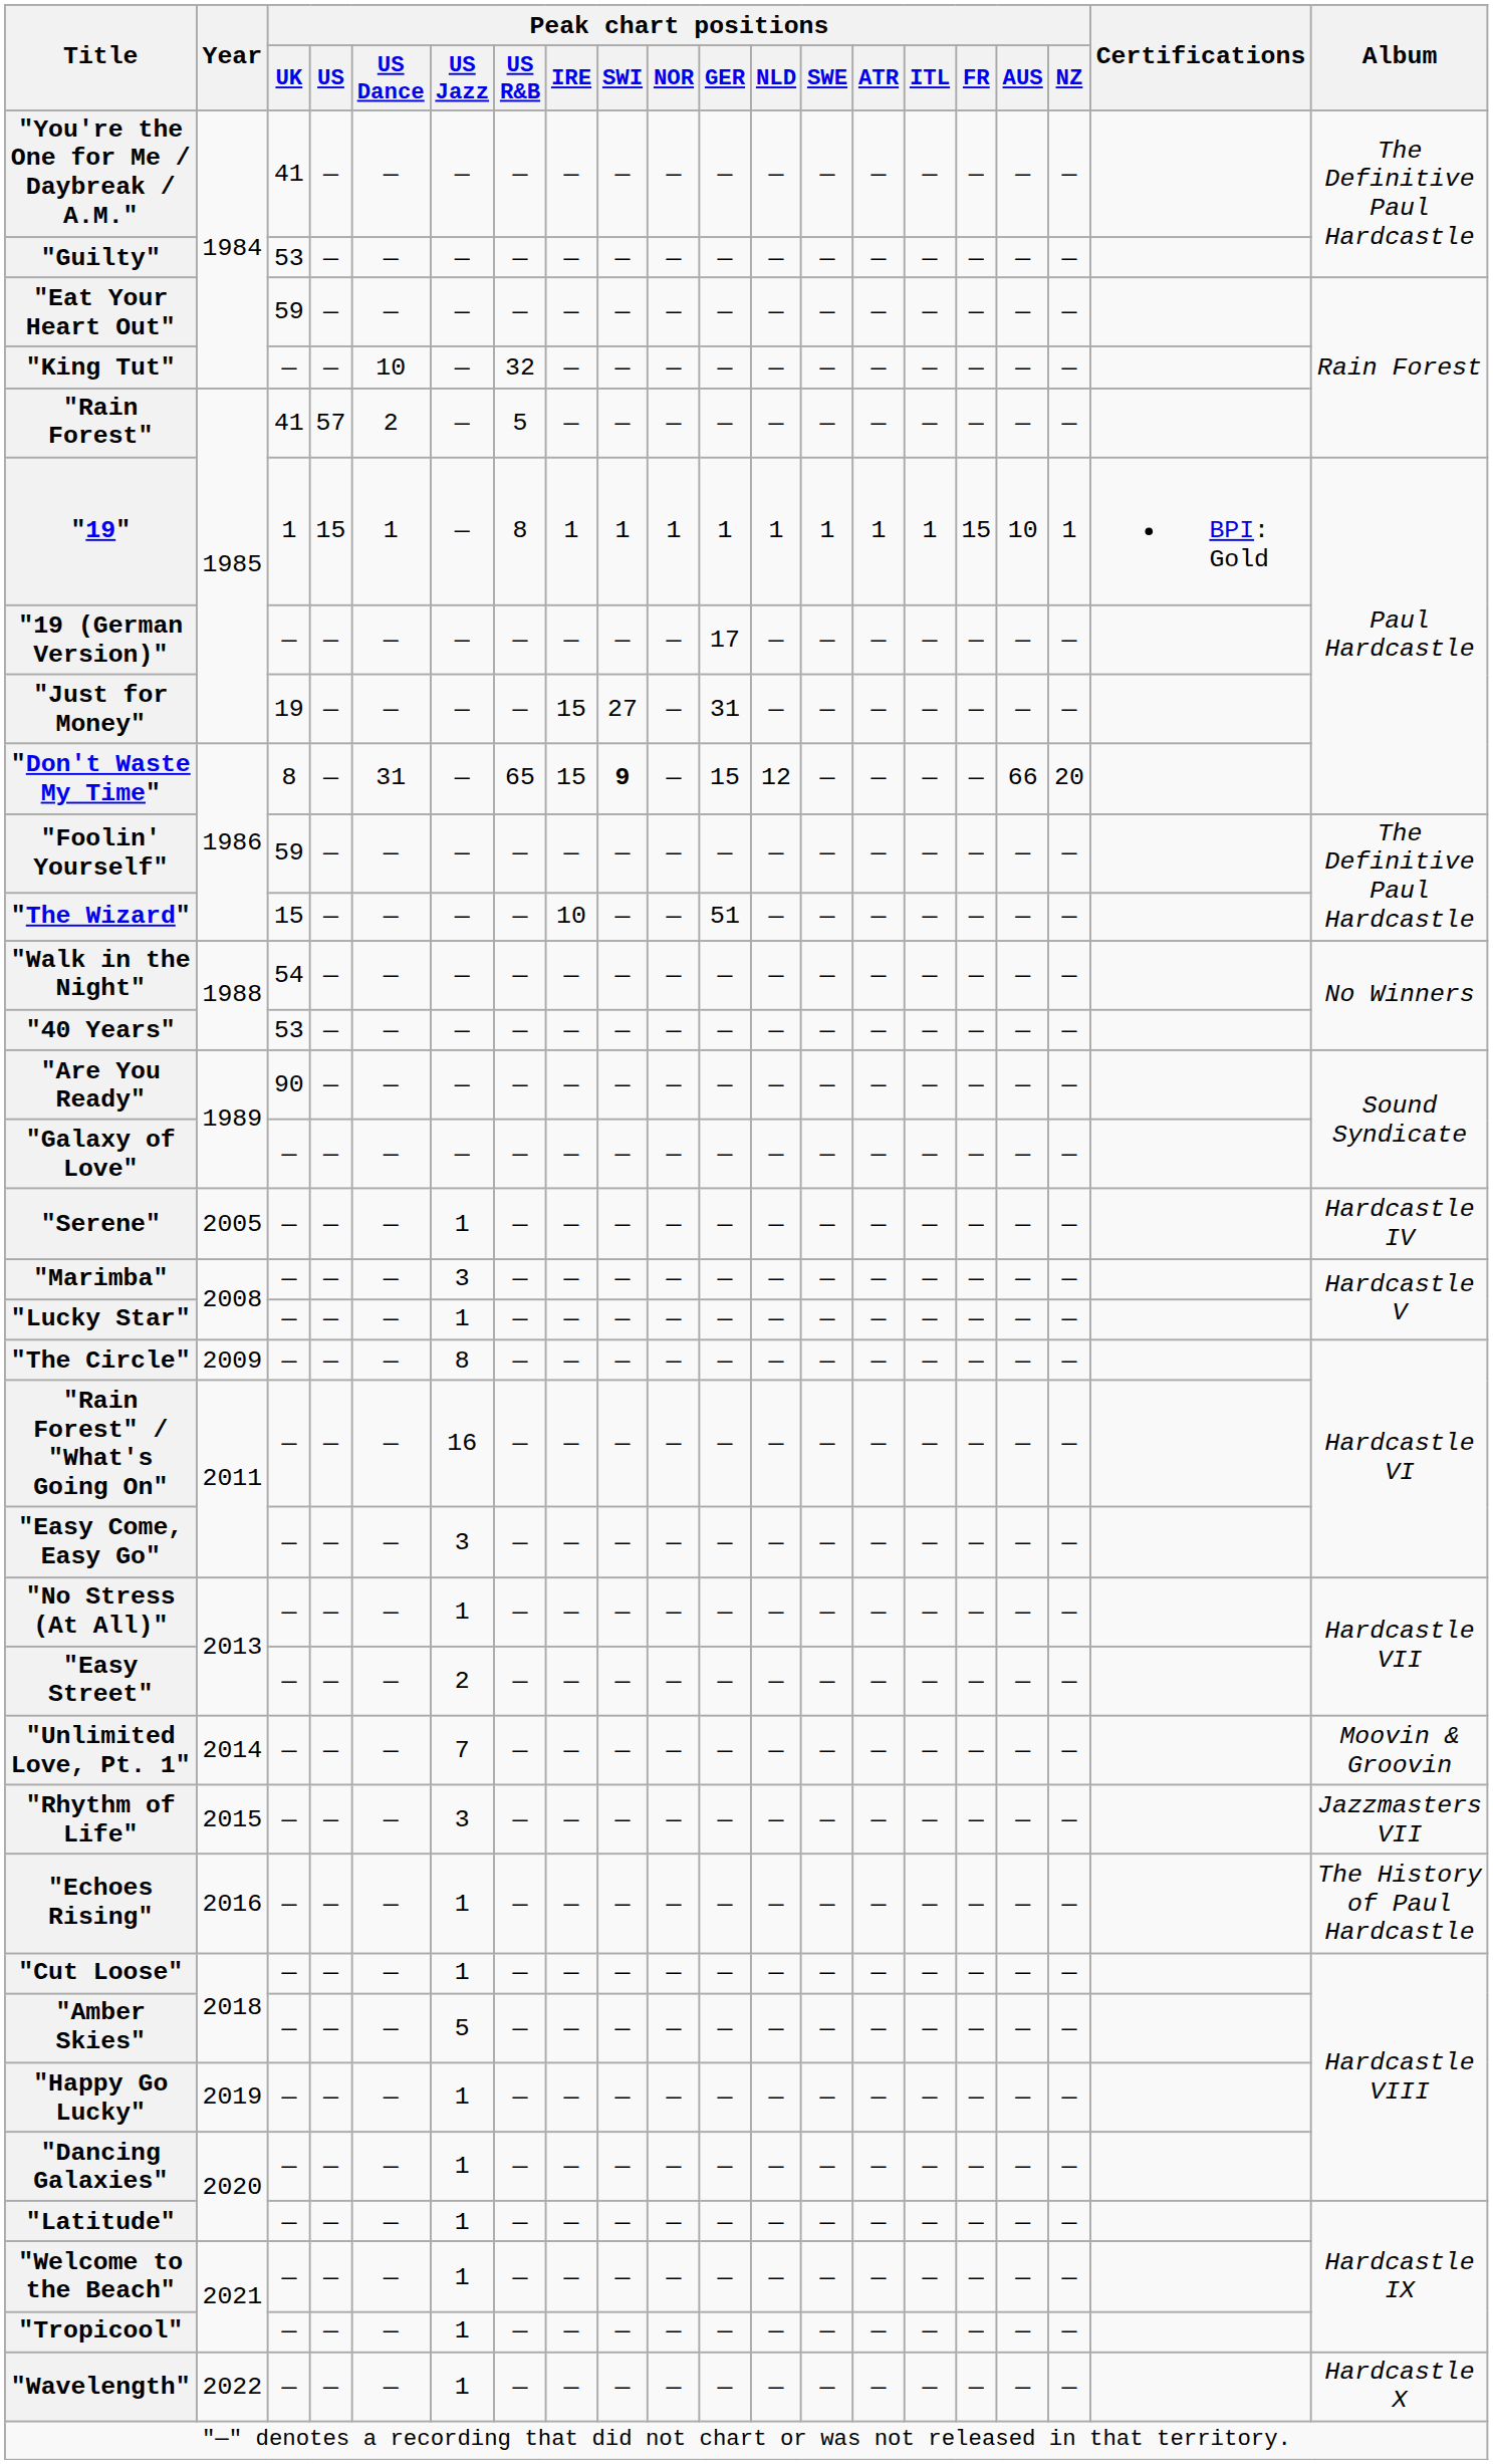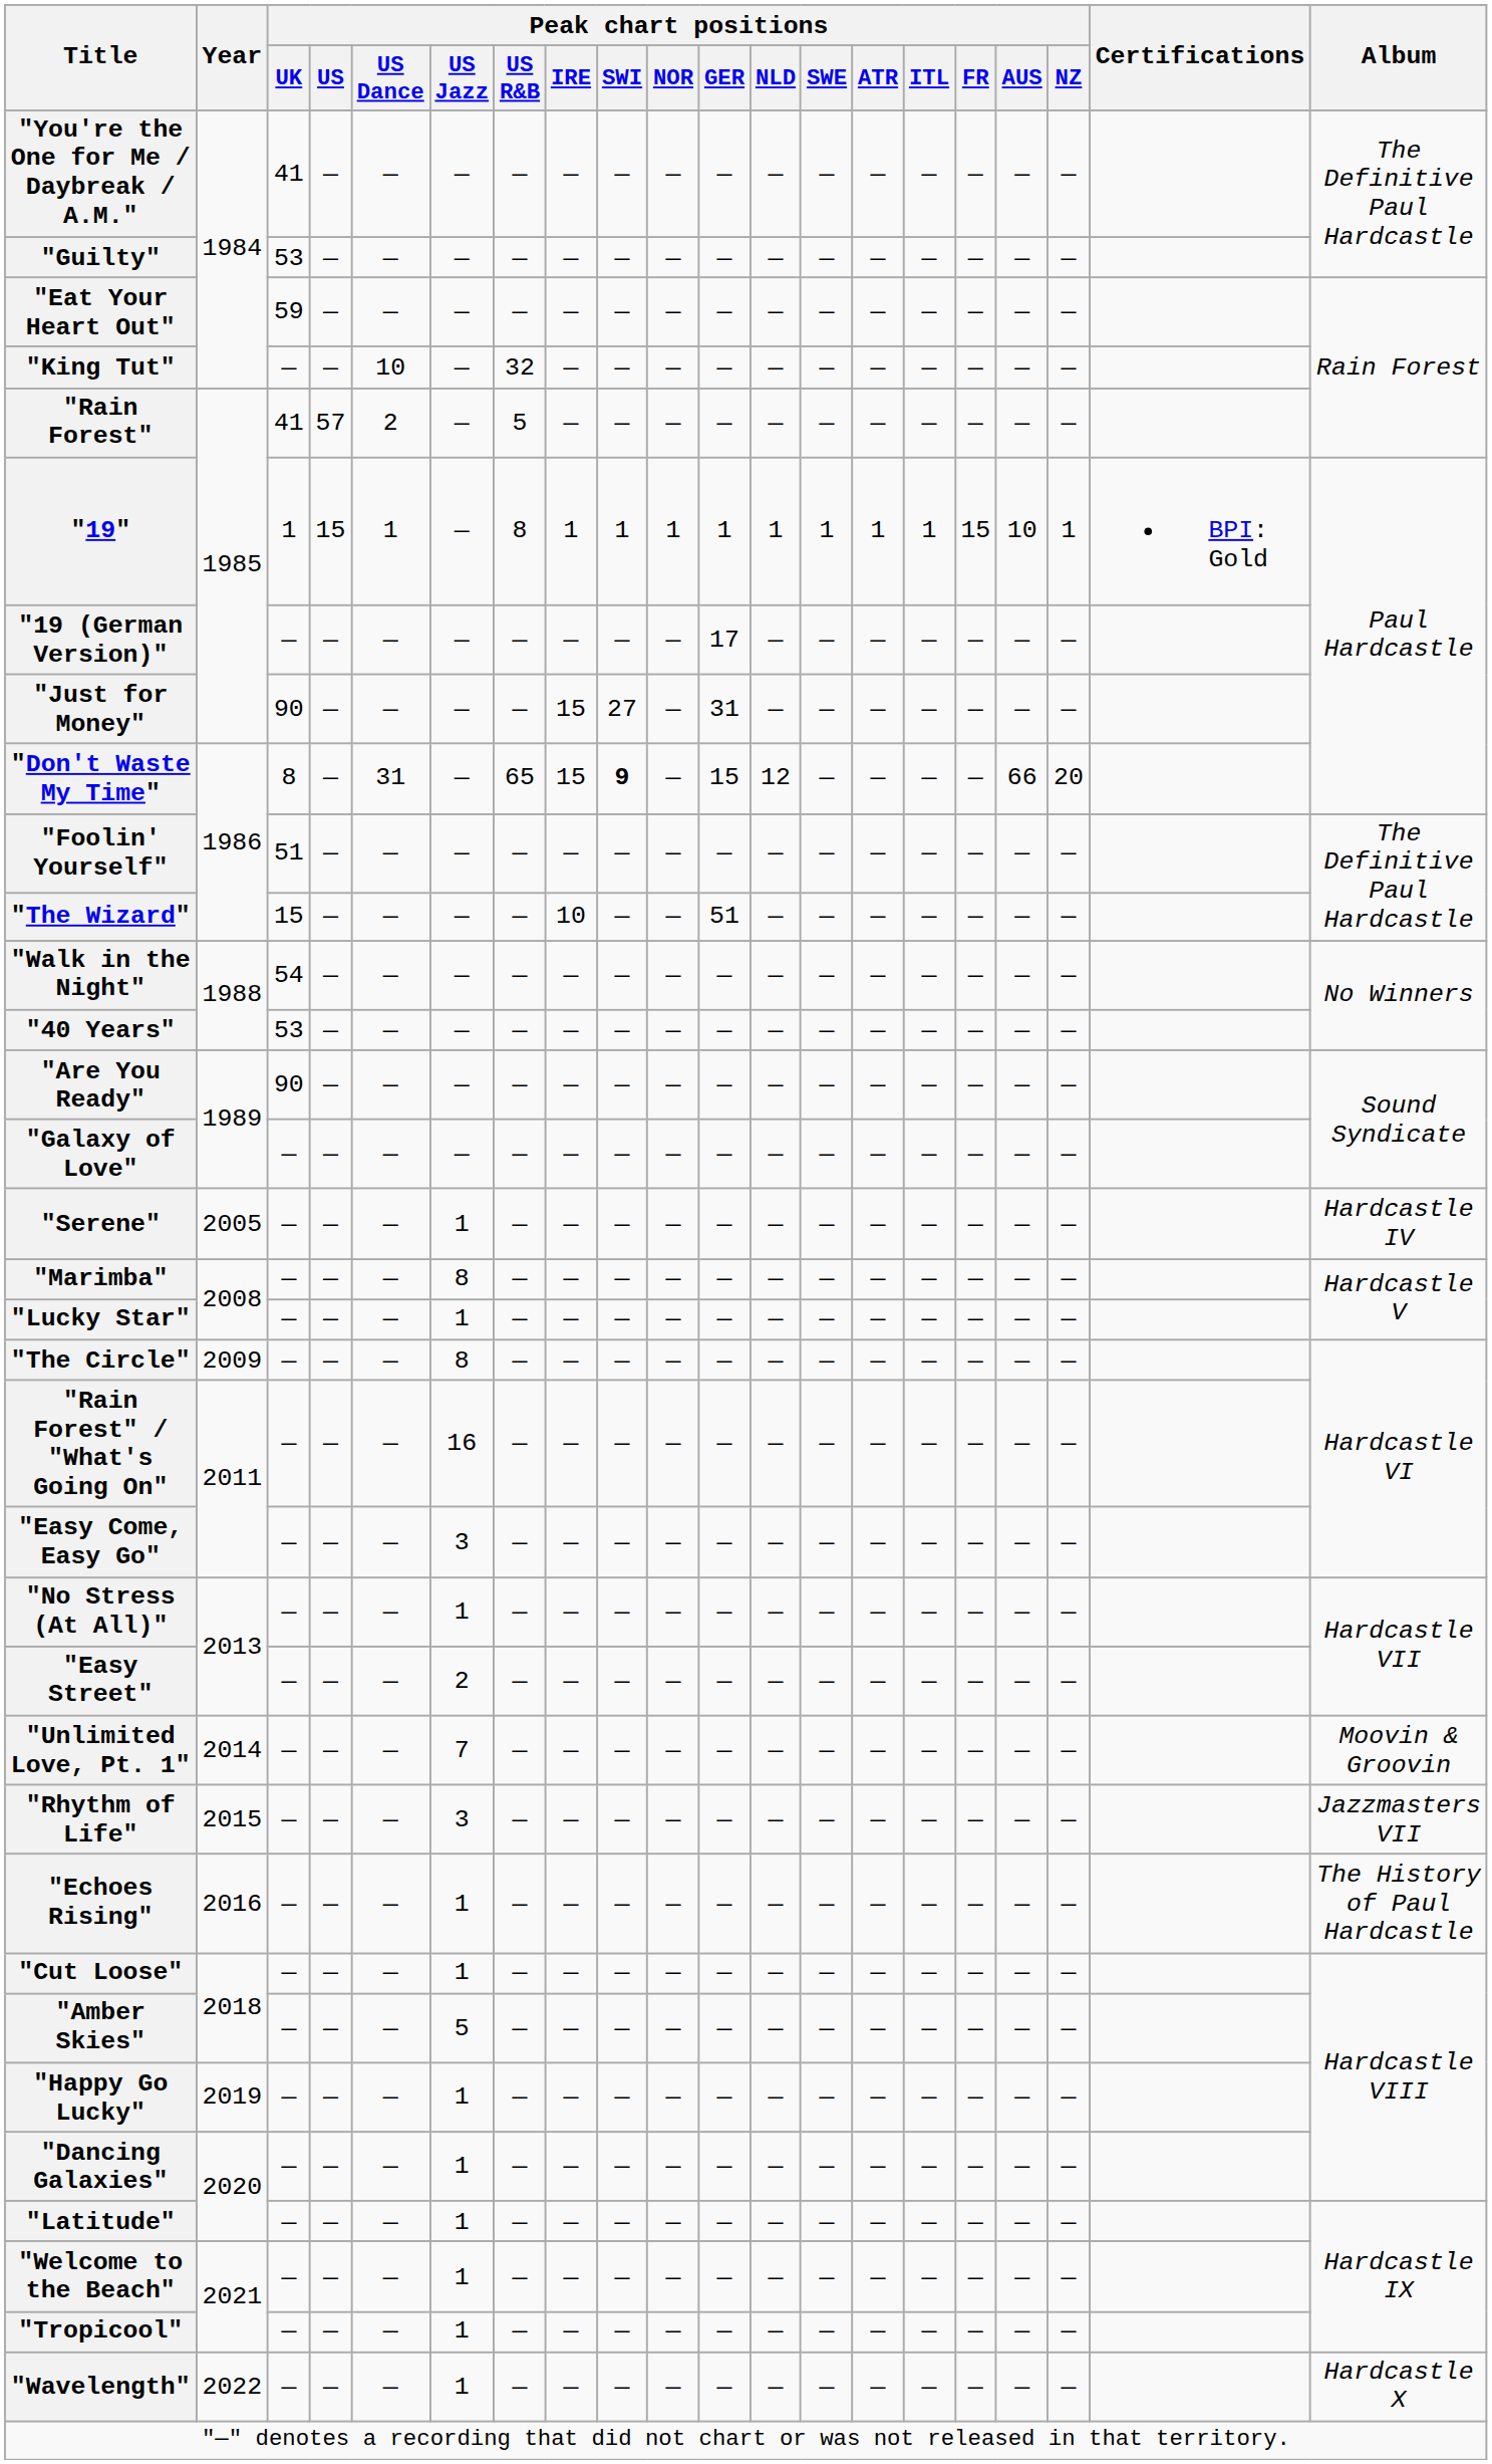"Just for Money" | Peak chart positions / UK: 19 -> 90
"Foolin' Yourself" | Peak chart positions / UK: 59 -> 51
"Marimba" | Peak chart positions / US Jazz: 3 -> 8
